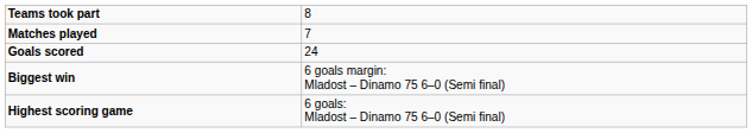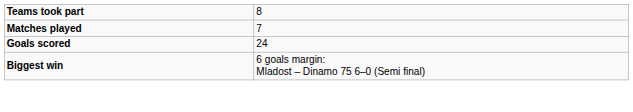- row: Highest scoring game | 6 goals: Mladost – Dinamo 75 6–0 (Semi final)
